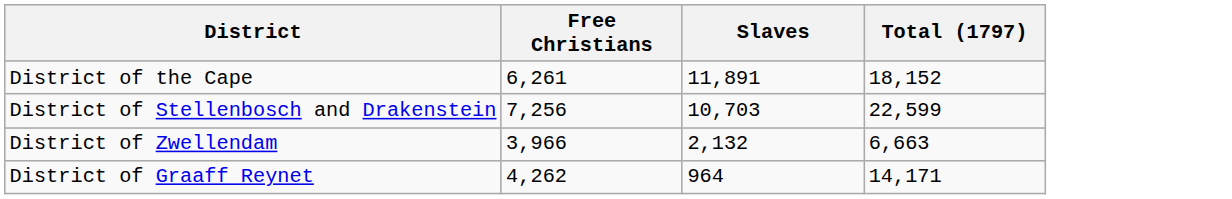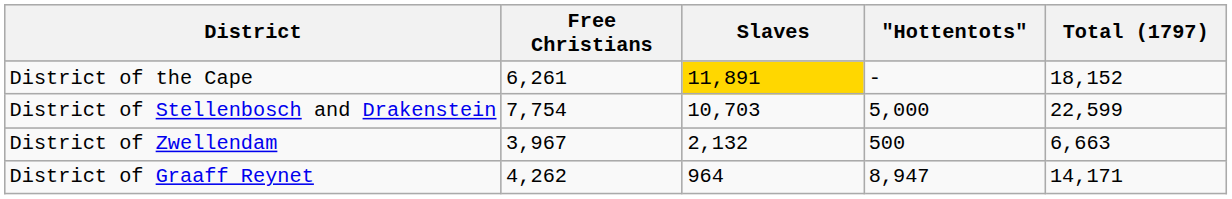+ column: "Hottentots" | - | 5,000 | 500 | 8,947
District of the Cape | Slaves: no background -> gold background
District of Stellenbosch and Drakenstein | Free Christians: 7,256 -> 7,754
District of Zwellendam | Free Christians: 3,966 -> 3,967
